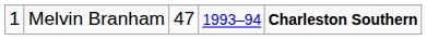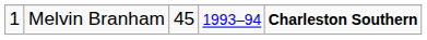Melvin Branham | column 3: 47 -> 45
